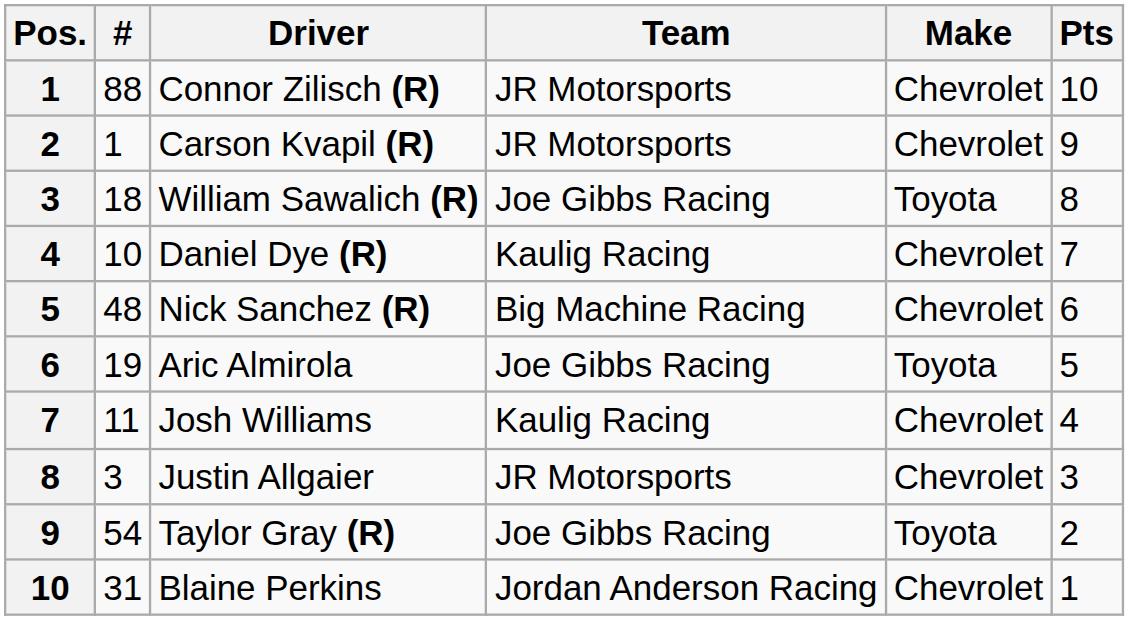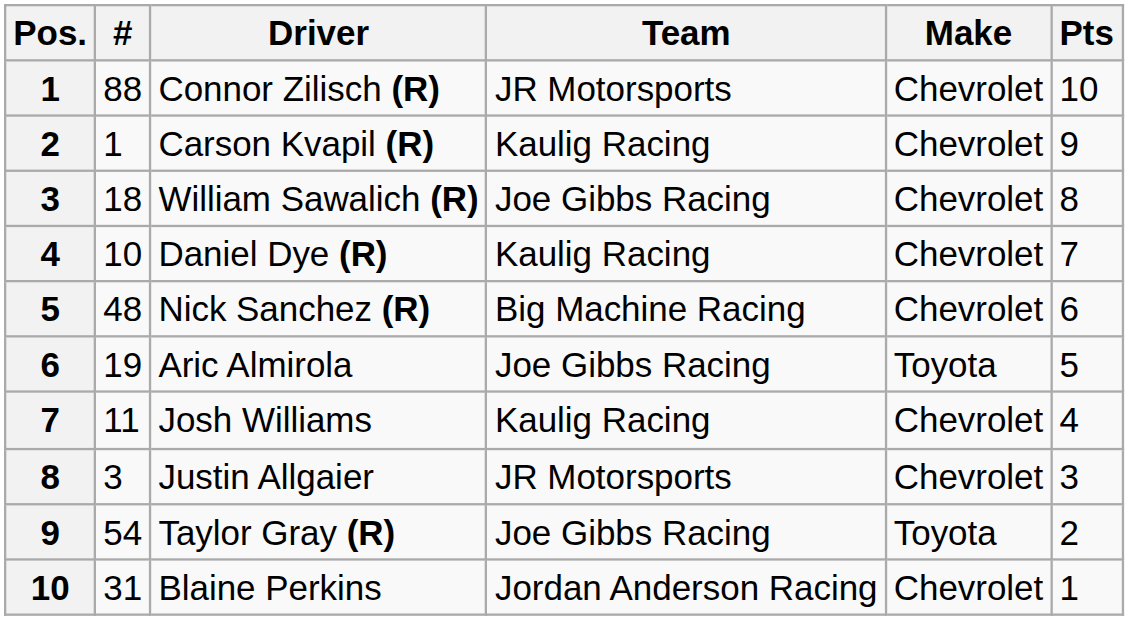Carson Kvapil (R) | Team: JR Motorsports -> Kaulig Racing
William Sawalich (R) | Make: Toyota -> Chevrolet
